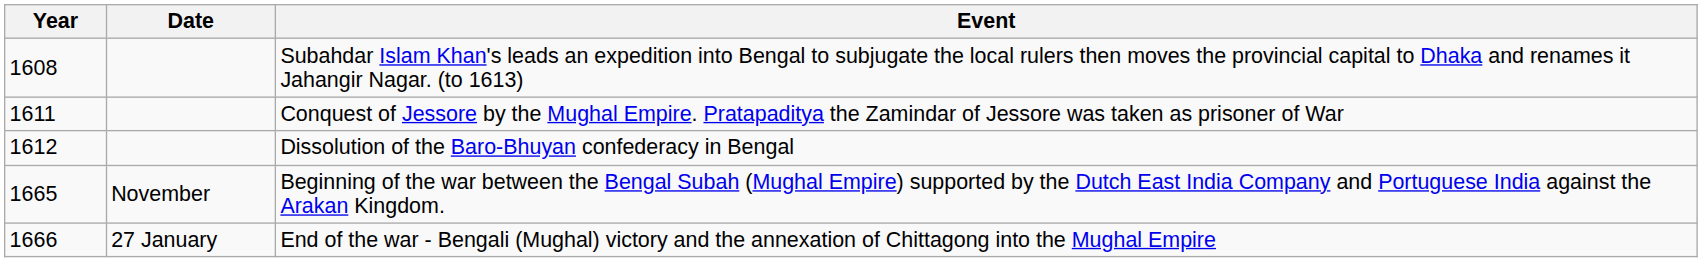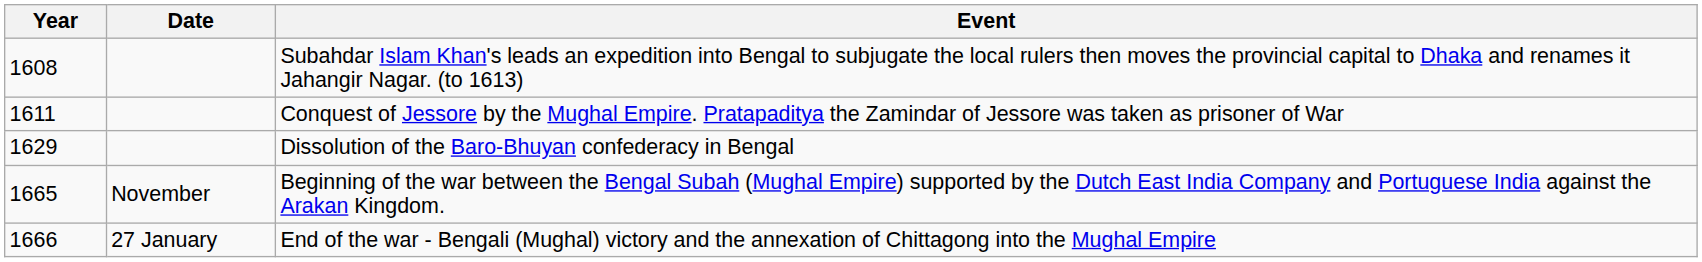Dissolution of the Baro-Bhuyan confederacy in Bengal | Year: 1612 -> 1629
